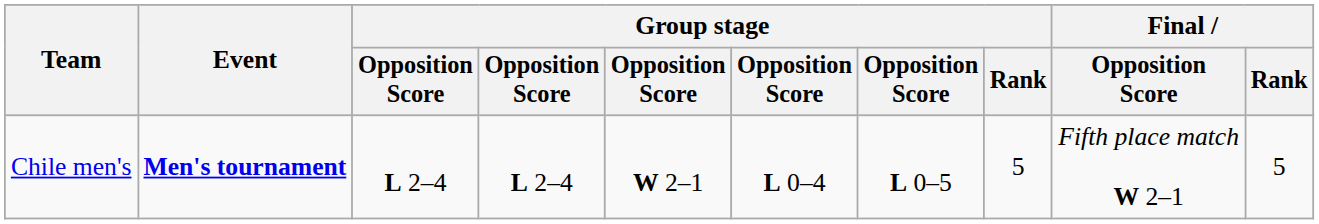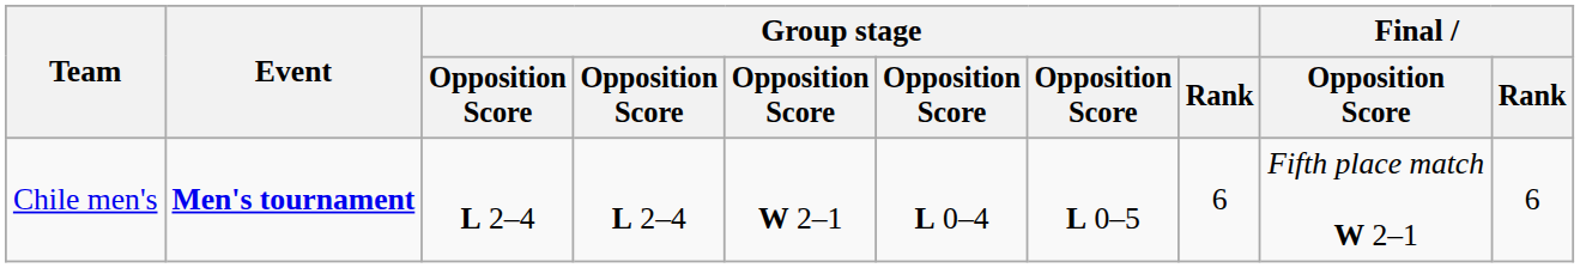Chile men's | Group stage / Rank: 5 -> 6
Chile men's | Final / Rank: 5 -> 6
